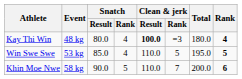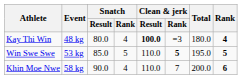Win Swe Swe | Snatch / Rank: 4 -> 5
Win Swe Swe | Clean & jerk / Rank: normal -> bold
Khin Moe Nwe | Snatch / Rank: 5 -> 4
